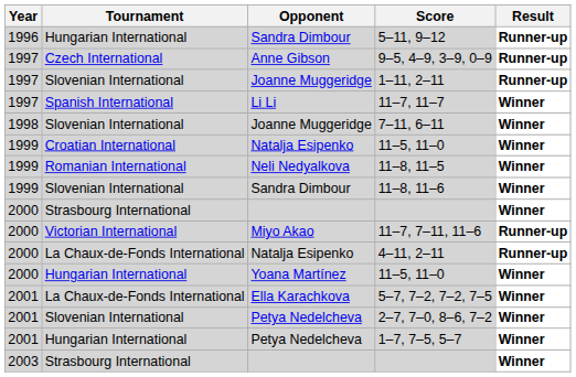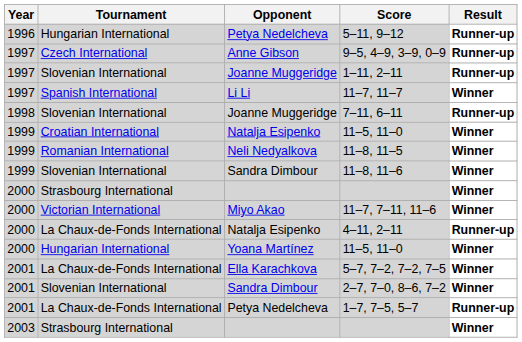5–11, 9–12 | Opponent: Sandra Dimbour -> Petya Nedelcheva
7–11, 6–11 | Result: Winner -> Runner-up
11–7, 7–11, 11–6 | Result: Runner-up -> Winner
2–7, 7–0, 8–6, 7–2 | Opponent: Petya Nedelcheva -> Sandra Dimbour
1–7, 7–5, 5–7 | Tournament: Hungarian International -> La Chaux-de-Fonds International
1–7, 7–5, 5–7 | Result: Winner -> Runner-up
